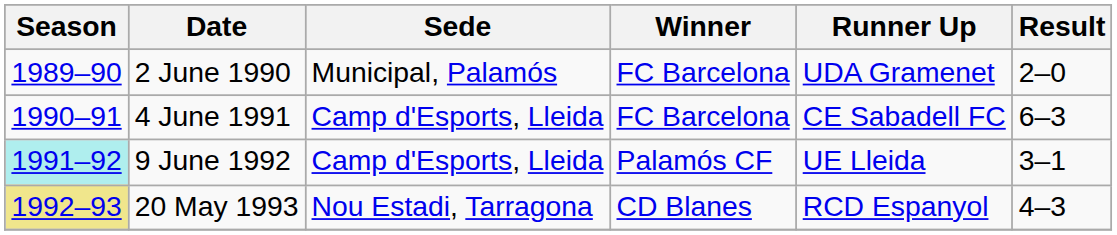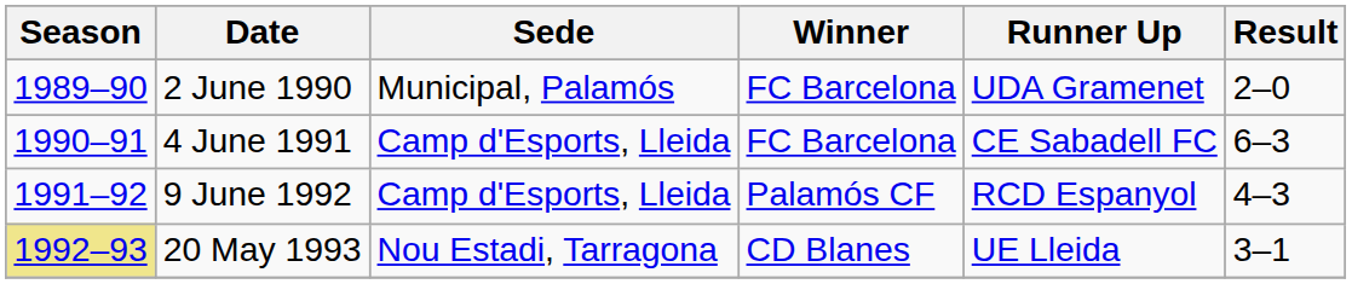9 June 1992 | Season: paleturquoise background -> no background
9 June 1992 | Runner Up: UE Lleida -> RCD Espanyol
9 June 1992 | Result: 3–1 -> 4–3
20 May 1993 | Runner Up: RCD Espanyol -> UE Lleida
20 May 1993 | Result: 4–3 -> 3–1
